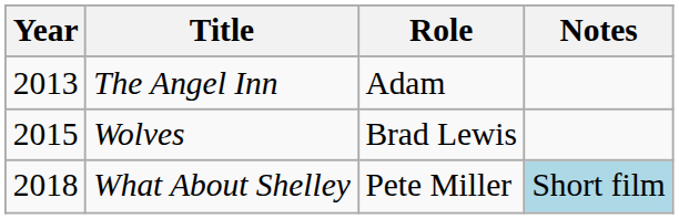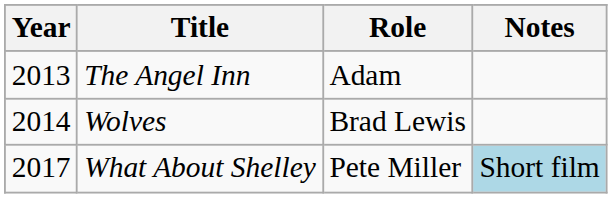Wolves | Year: 2015 -> 2014
What About Shelley | Year: 2018 -> 2017
